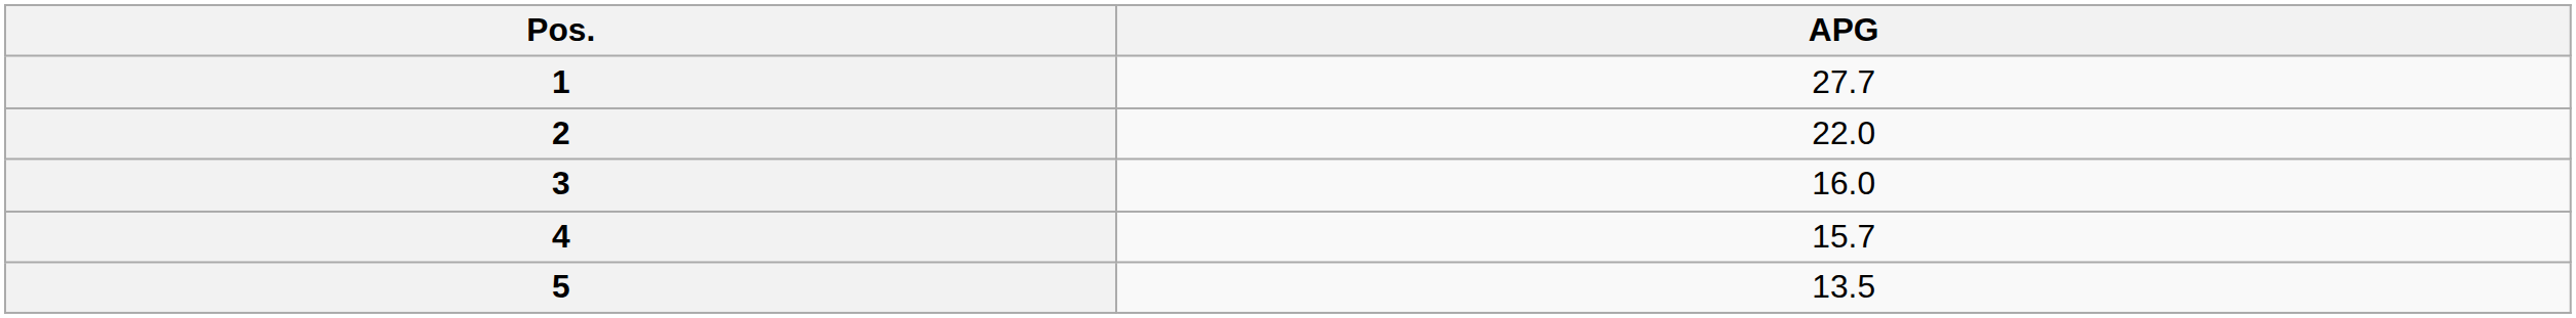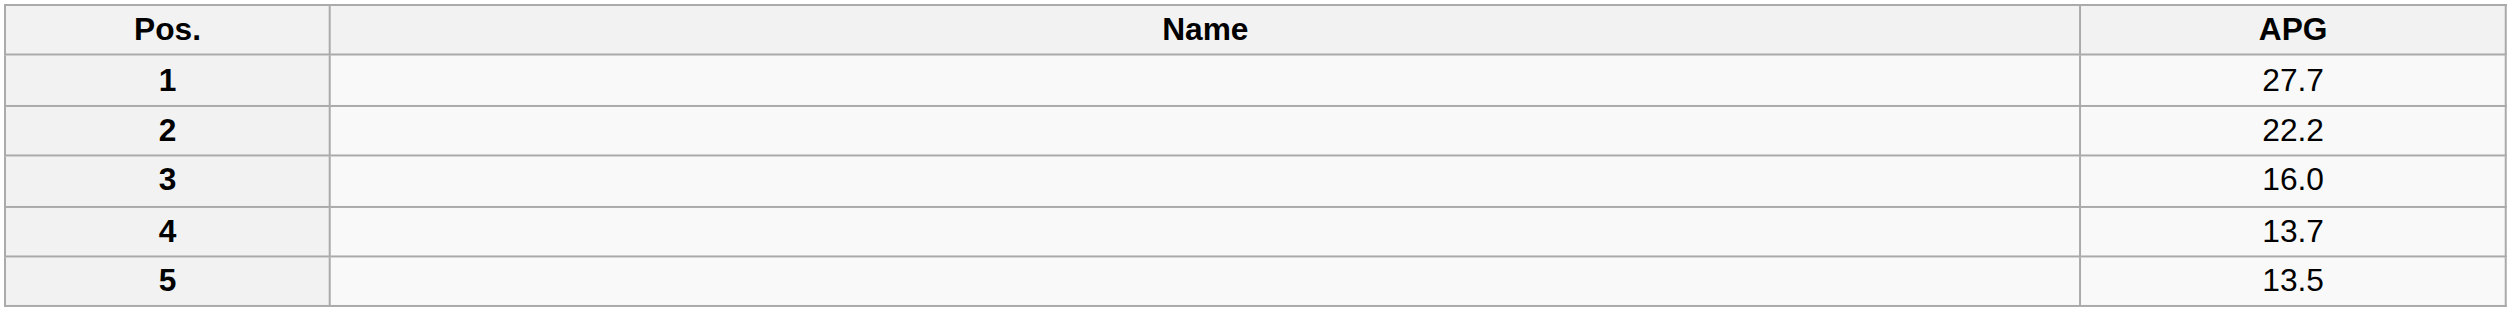+ column: Name
2 | APG: 22.0 -> 22.2
4 | APG: 15.7 -> 13.7
